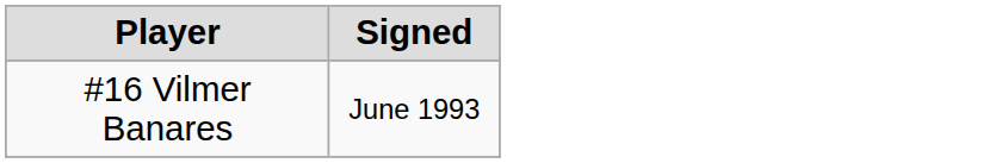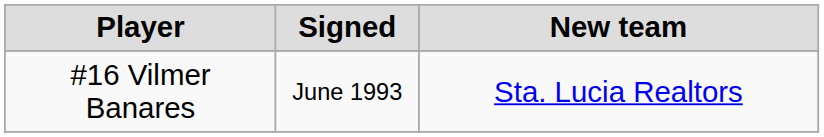+ column: New team | Sta. Lucia Realtors
